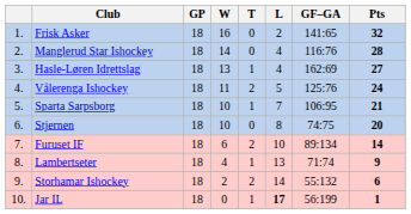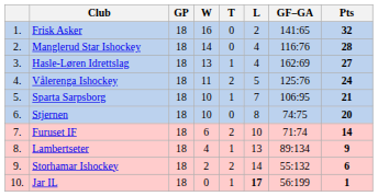Furuset IF | GF–GA: 89:134 -> 71:74
Lambertseter | GF–GA: 71:74 -> 89:134
